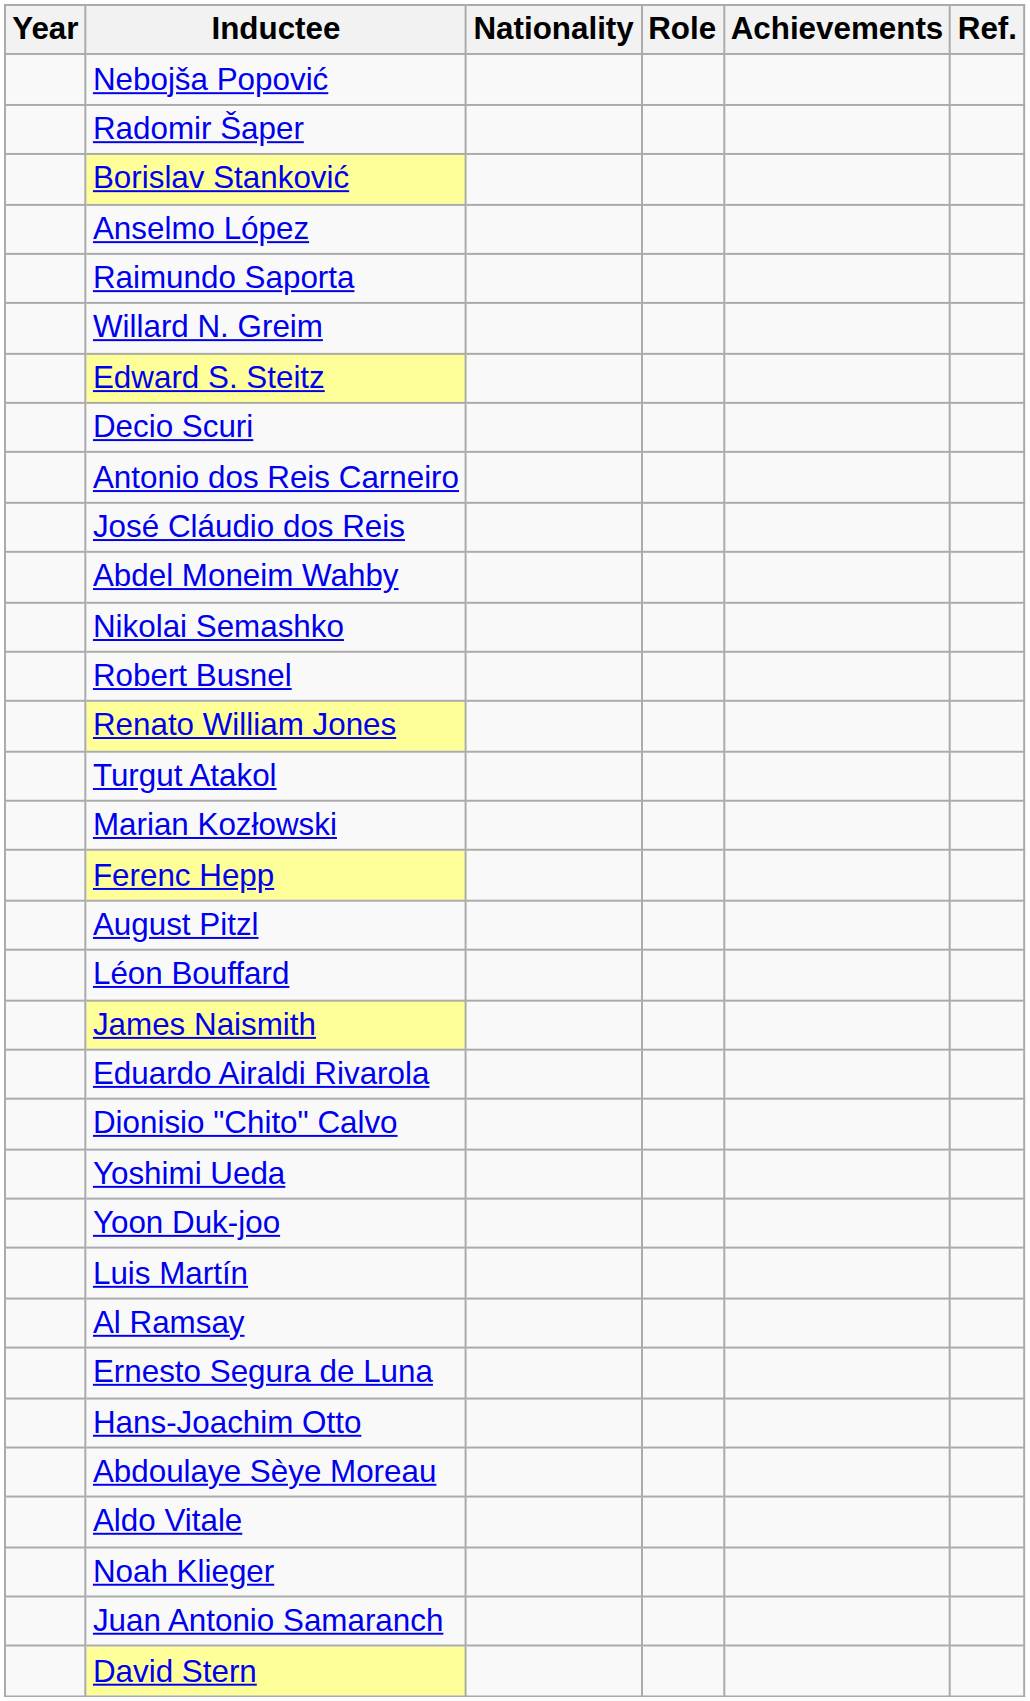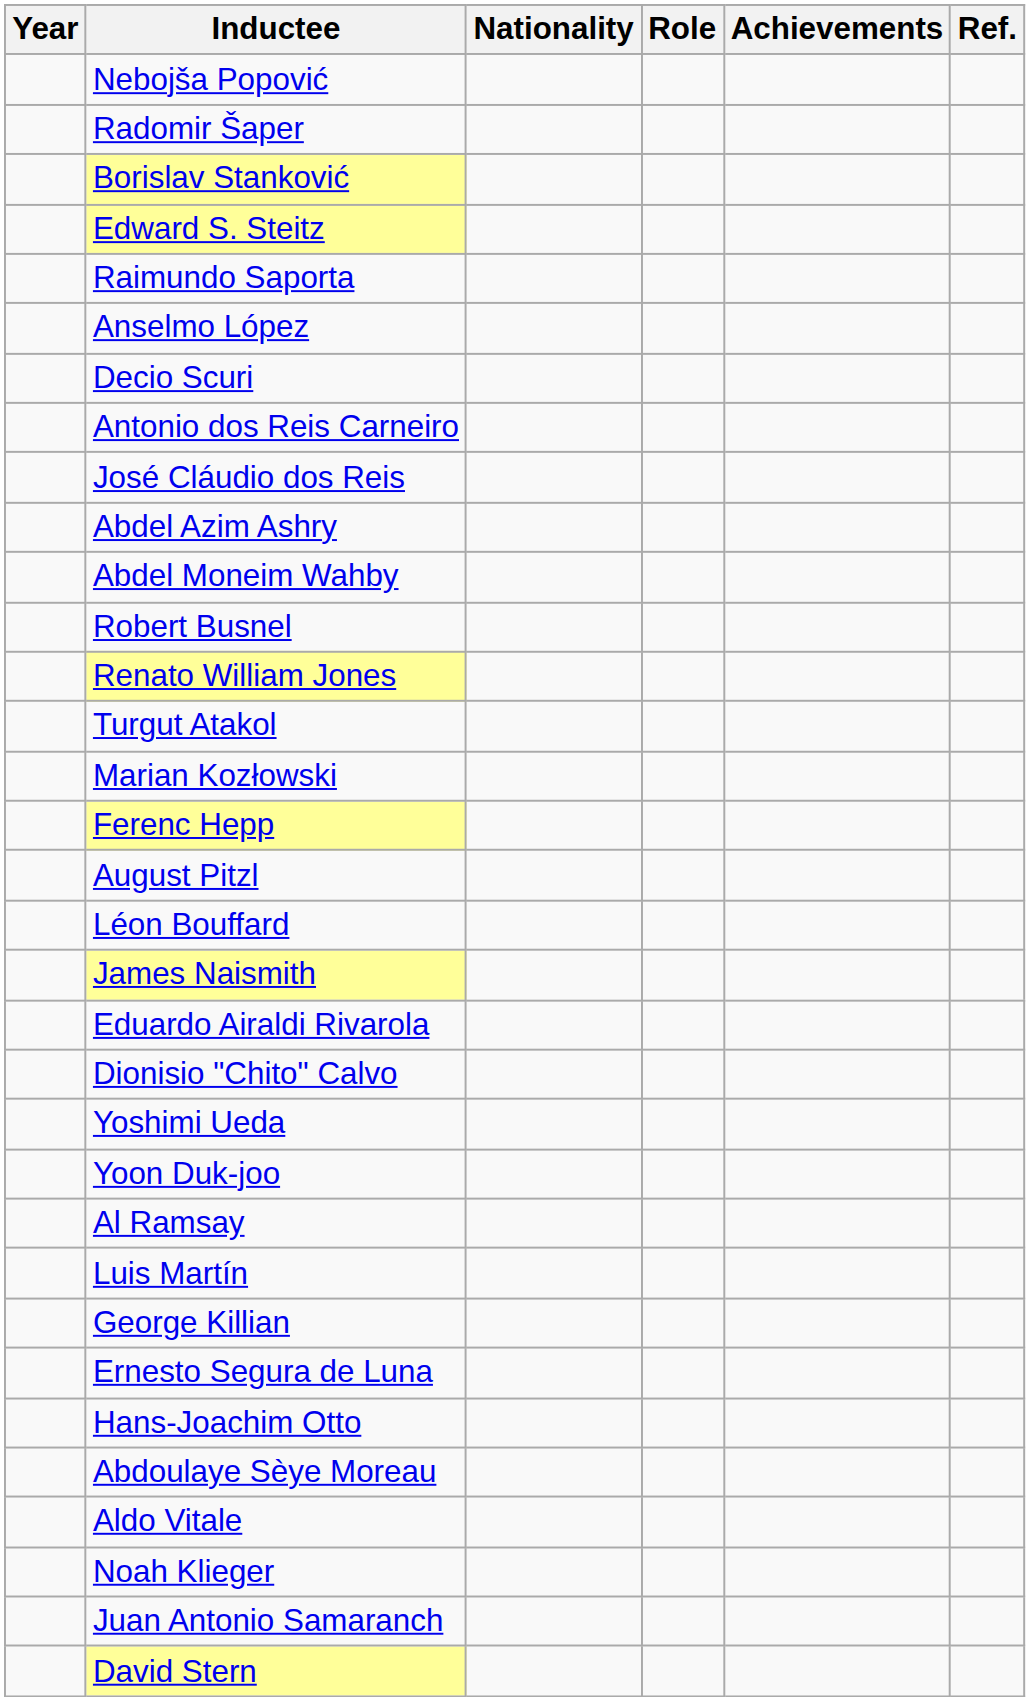rows swapped: Anselmo López <-> Edward S. Steitz
- row: Willard N. Greim
+ row: Abdel Azim Ashry
- row: Nikolai Semashko
rows swapped: Al Ramsay <-> Luis Martín
+ row: George Killian
